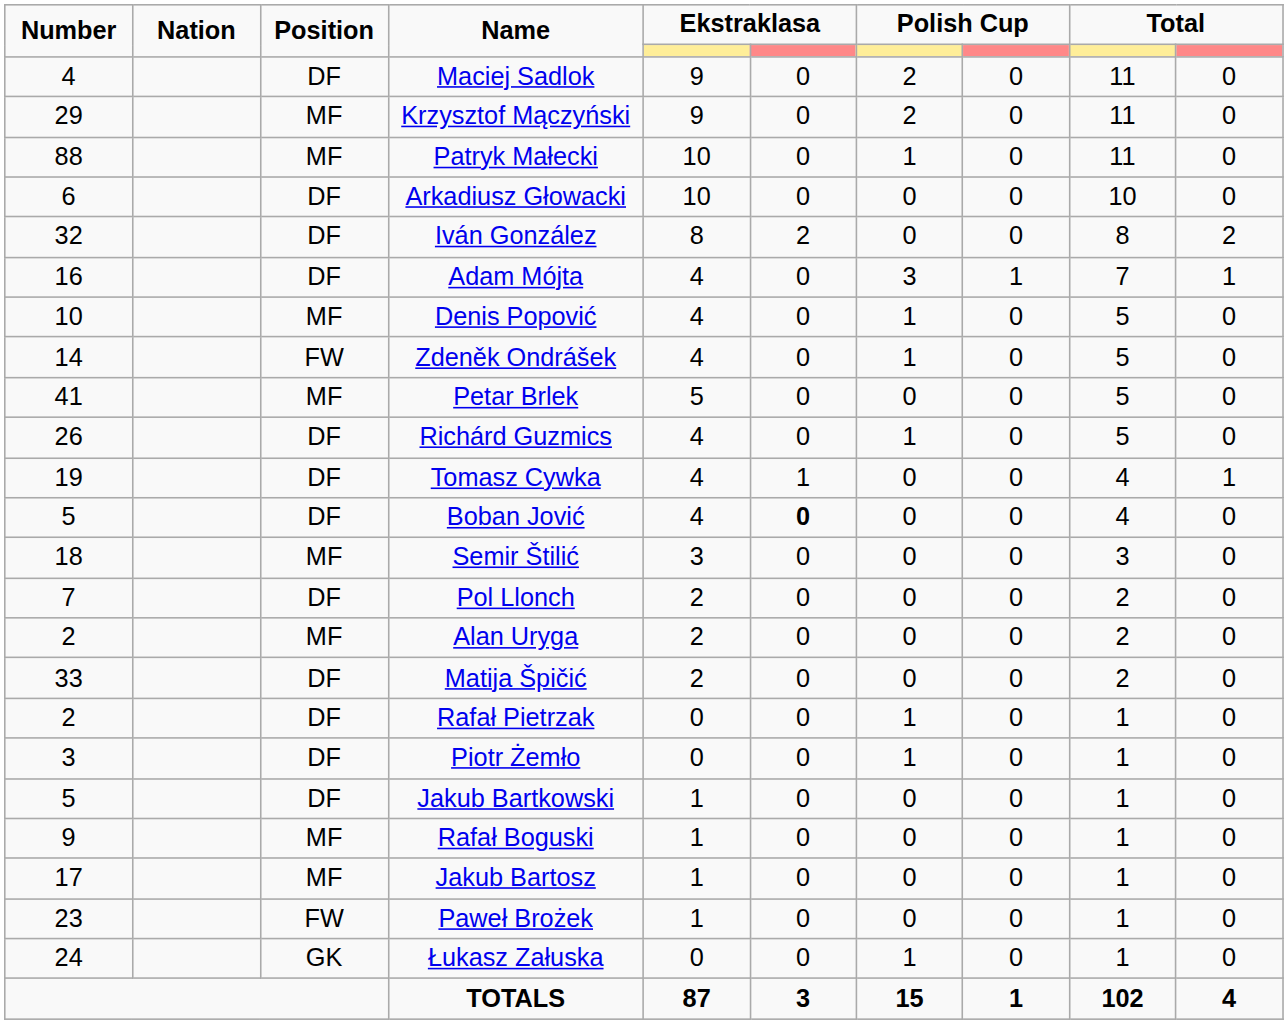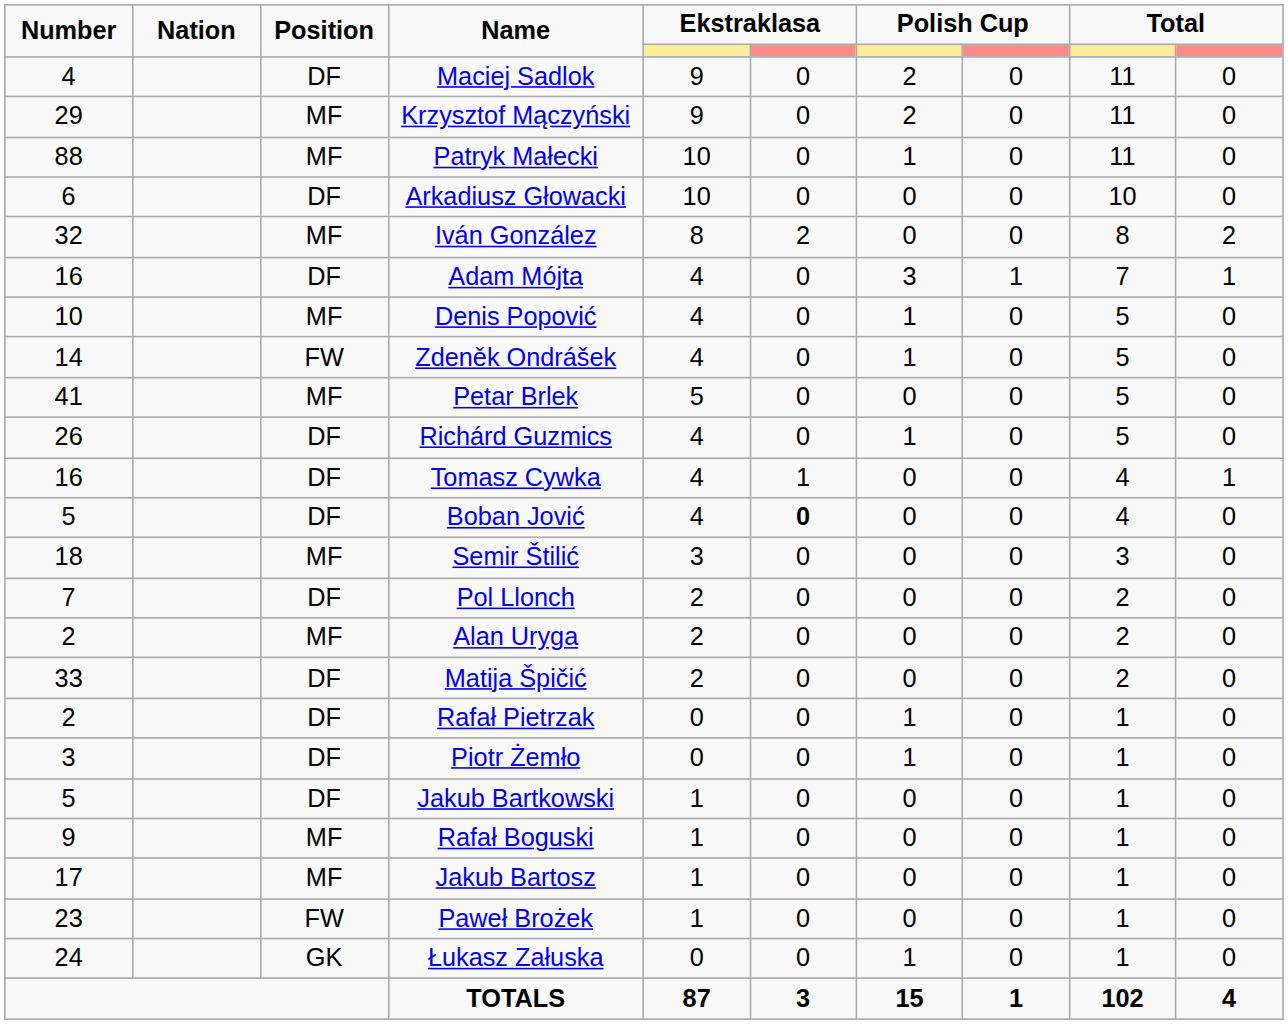Iván González | Position: DF -> MF
Tomasz Cywka | Number: 19 -> 16
